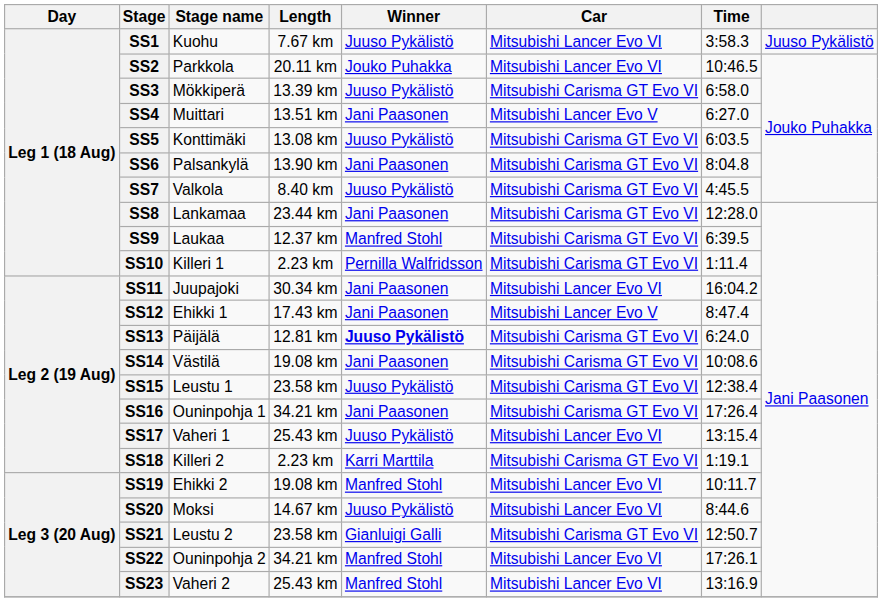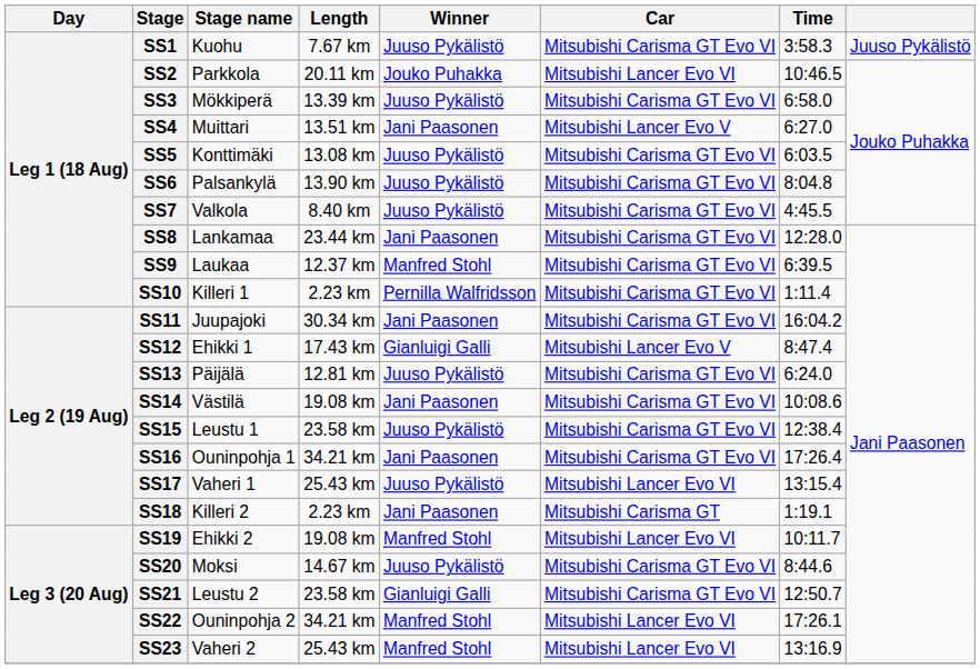SS1 | Car: Mitsubishi Lancer Evo VI -> Mitsubishi Carisma GT Evo VI
SS6 | Winner: Jani Paasonen -> Juuso Pykälistö
SS11 | Car: Mitsubishi Lancer Evo VI -> Mitsubishi Carisma GT Evo VI
SS12 | Winner: Jani Paasonen -> Gianluigi Galli
SS13 | Winner: bold -> normal
SS18 | Winner: Karri Marttila -> Jani Paasonen
SS18 | Car: Mitsubishi Carisma GT Evo VI -> Mitsubishi Carisma GT
SS20 | Car: Mitsubishi Lancer Evo VI -> Mitsubishi Carisma GT Evo VI
